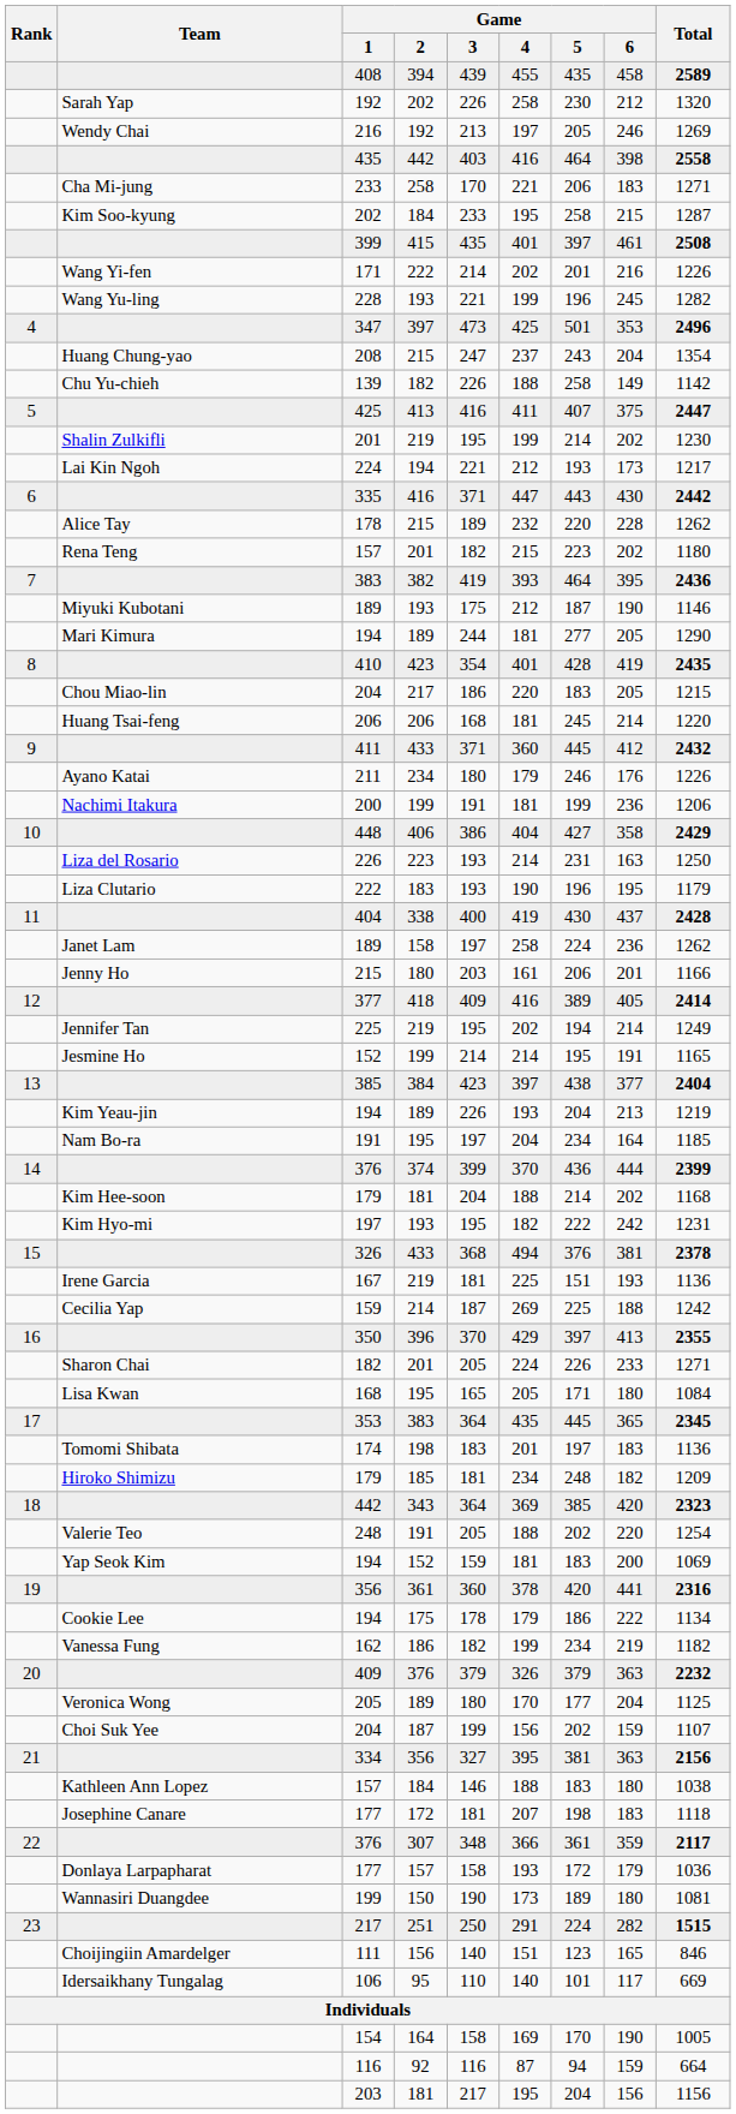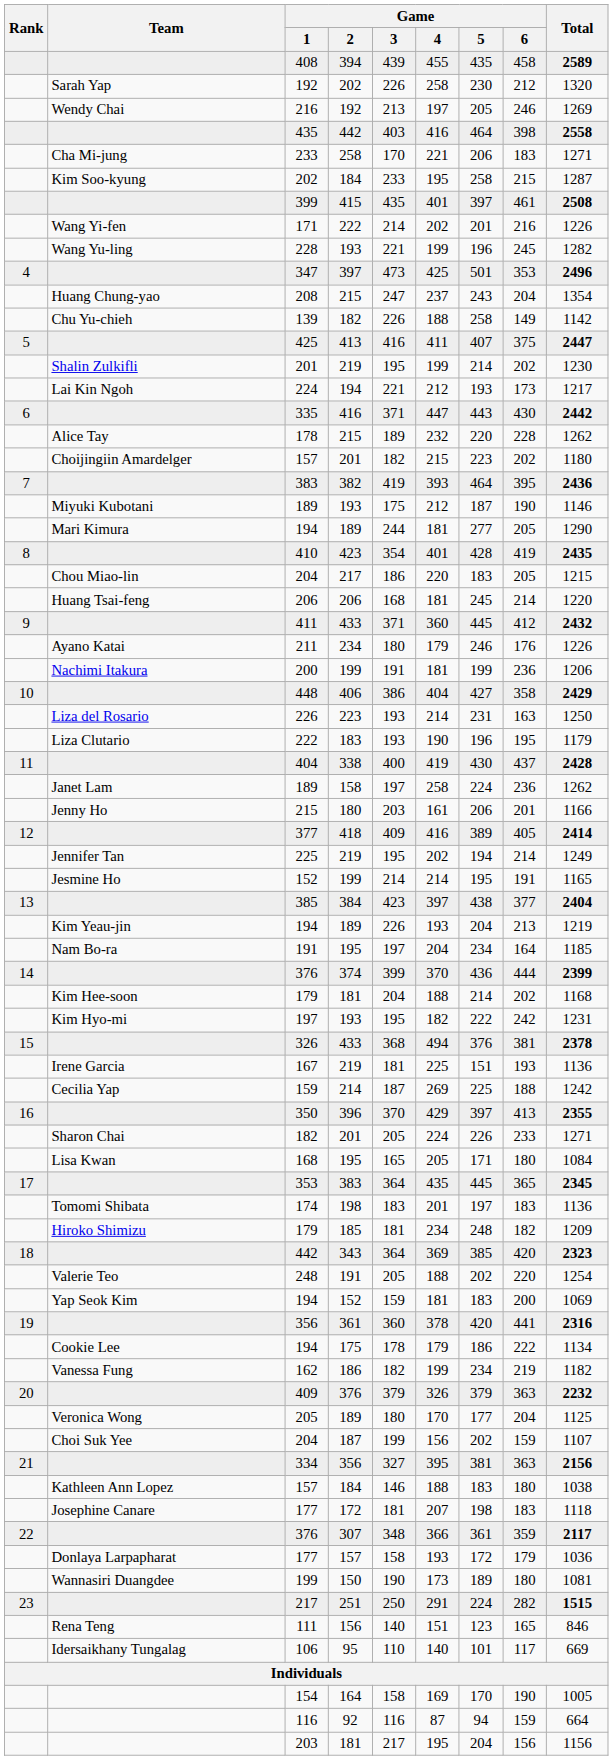157 / 201 | Team: Rena Teng -> Choijingiin Amardelger
111 | Team: Choijingiin Amardelger -> Rena Teng
